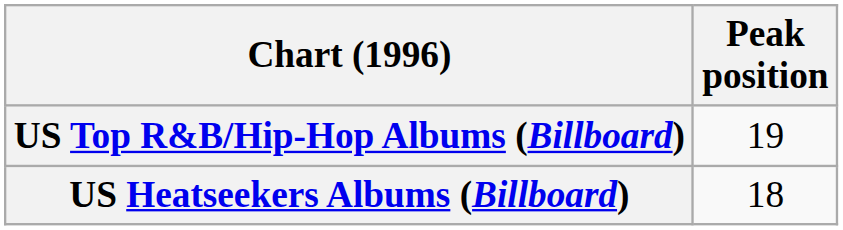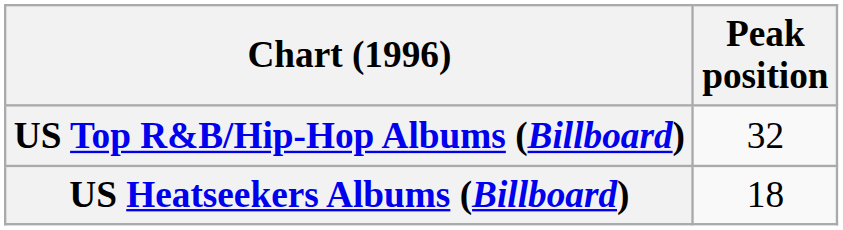US Top R&B/Hip-Hop Albums (Billboard) | Peak position: 19 -> 32
